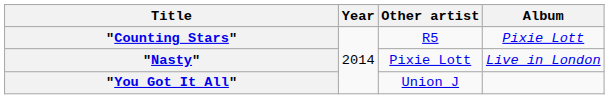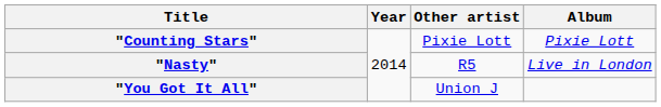"Counting Stars" | Other artist: R5 -> Pixie Lott
"Nasty" | Other artist: Pixie Lott -> R5
